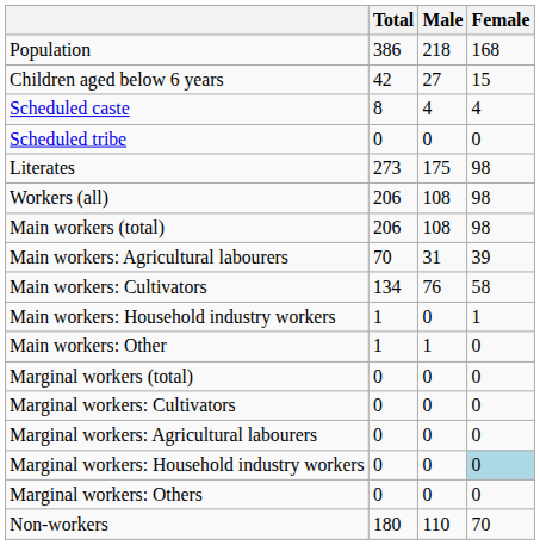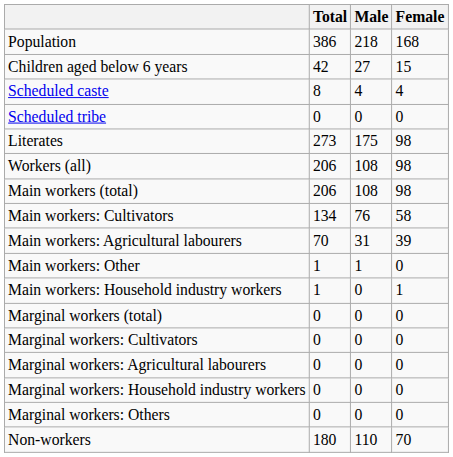rows swapped: Main workers: Cultivators <-> Main workers: Agricultural labourers
rows swapped: Main workers: Household industry workers <-> Main workers: Other
Marginal workers: Household industry workers | Female: lightblue background -> no background
